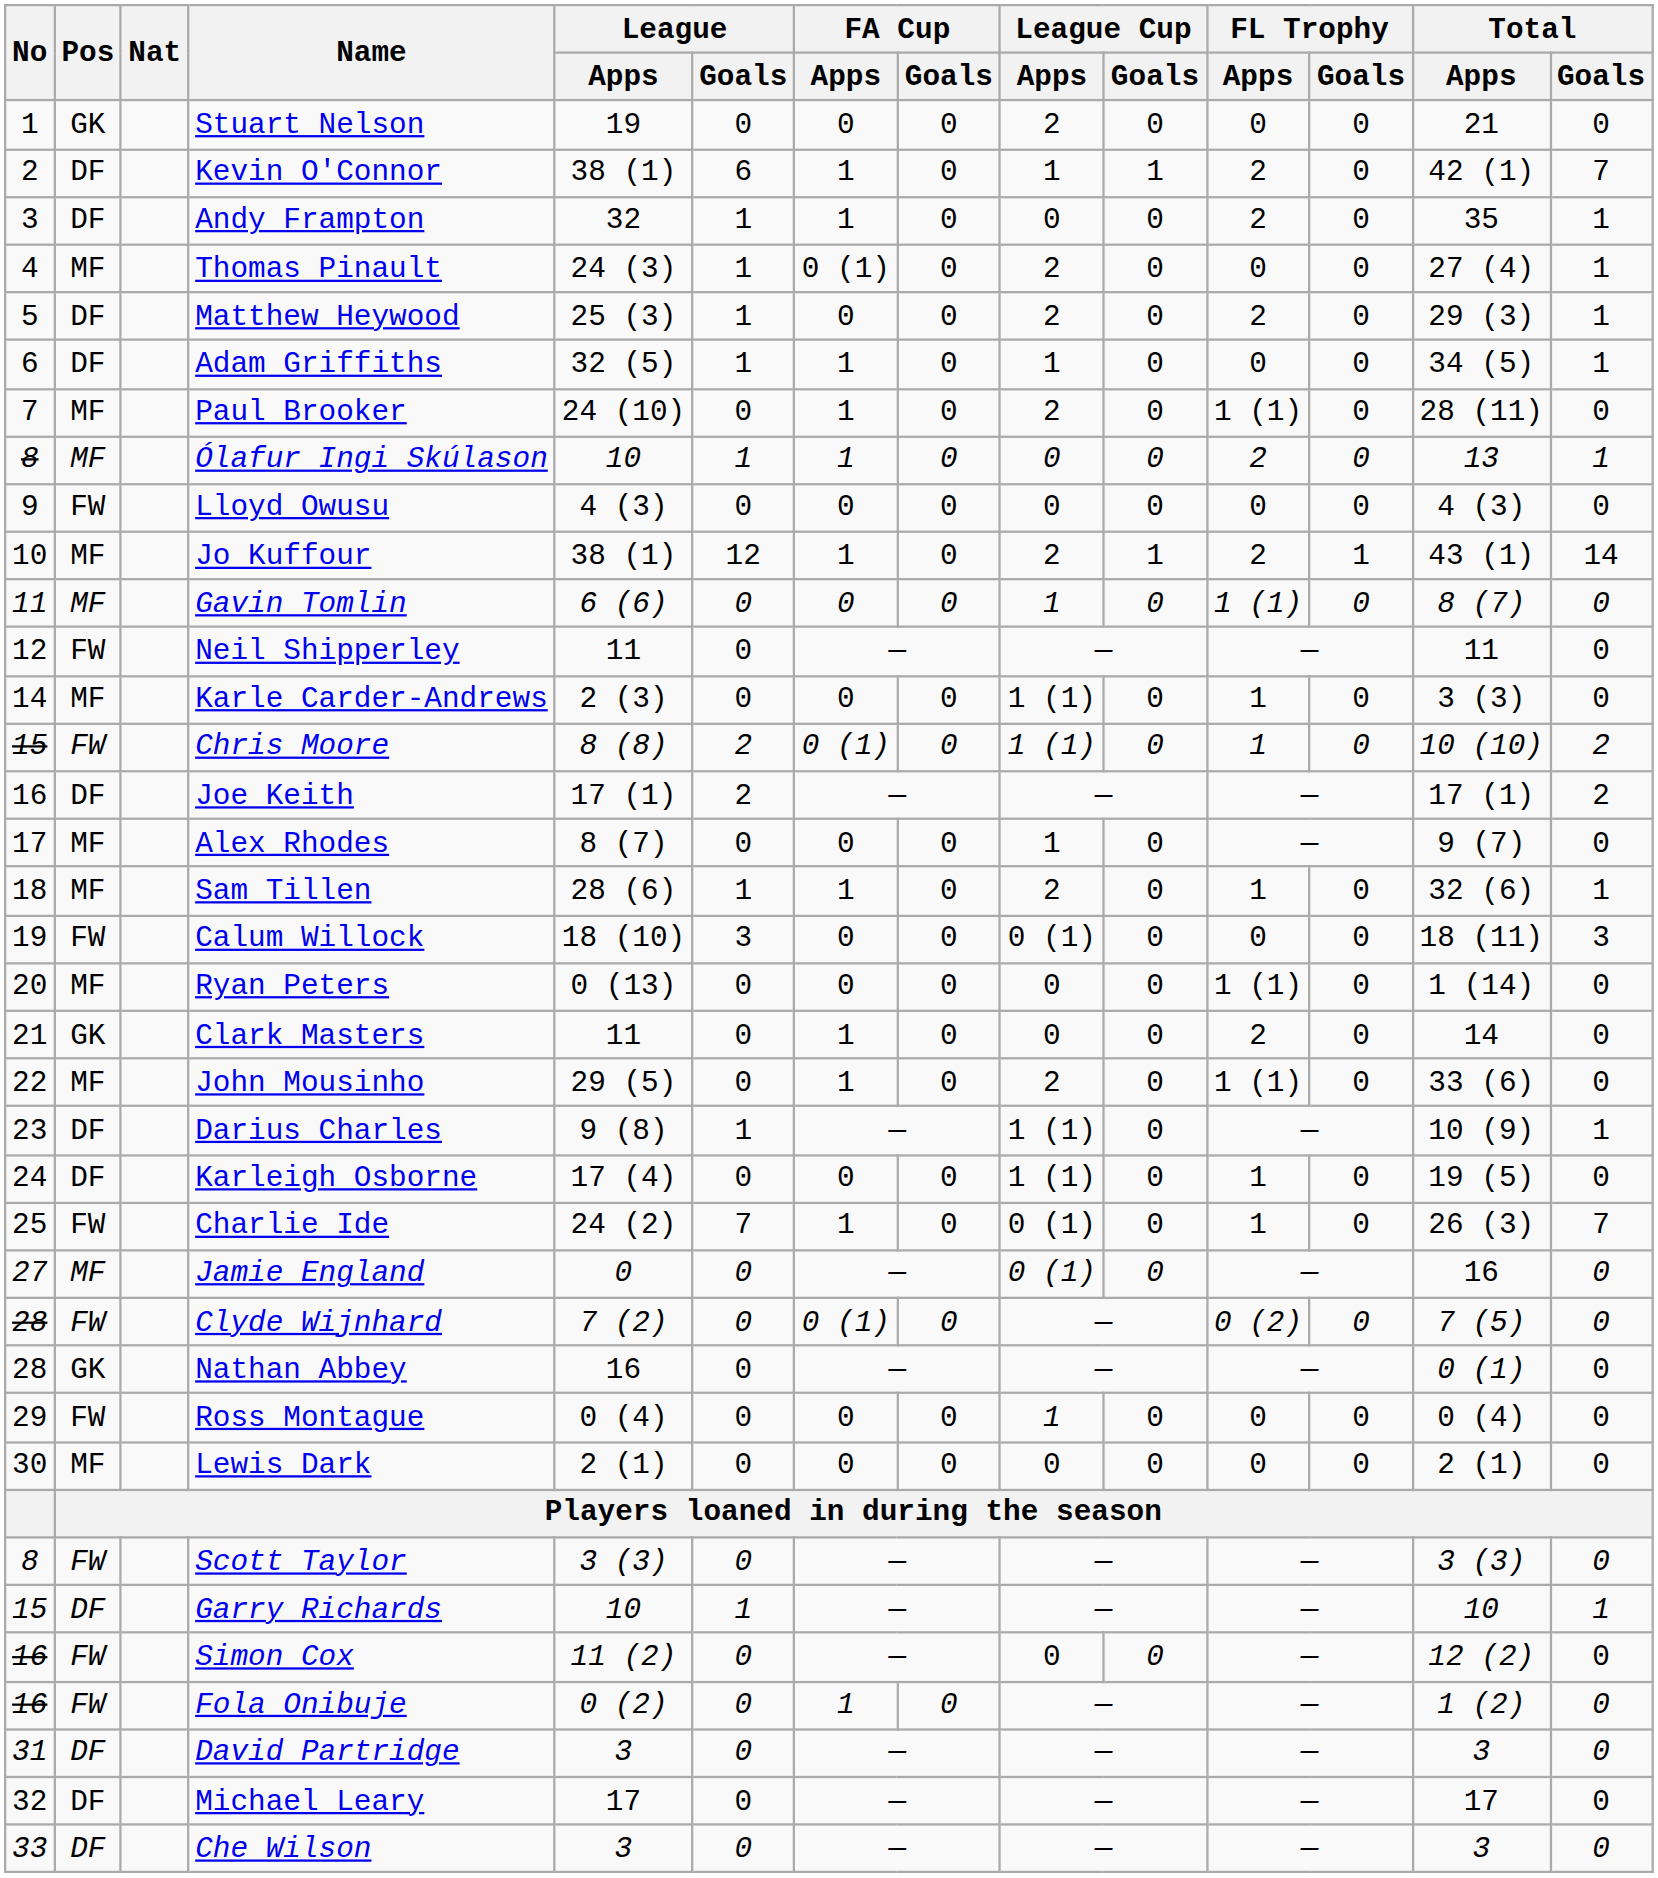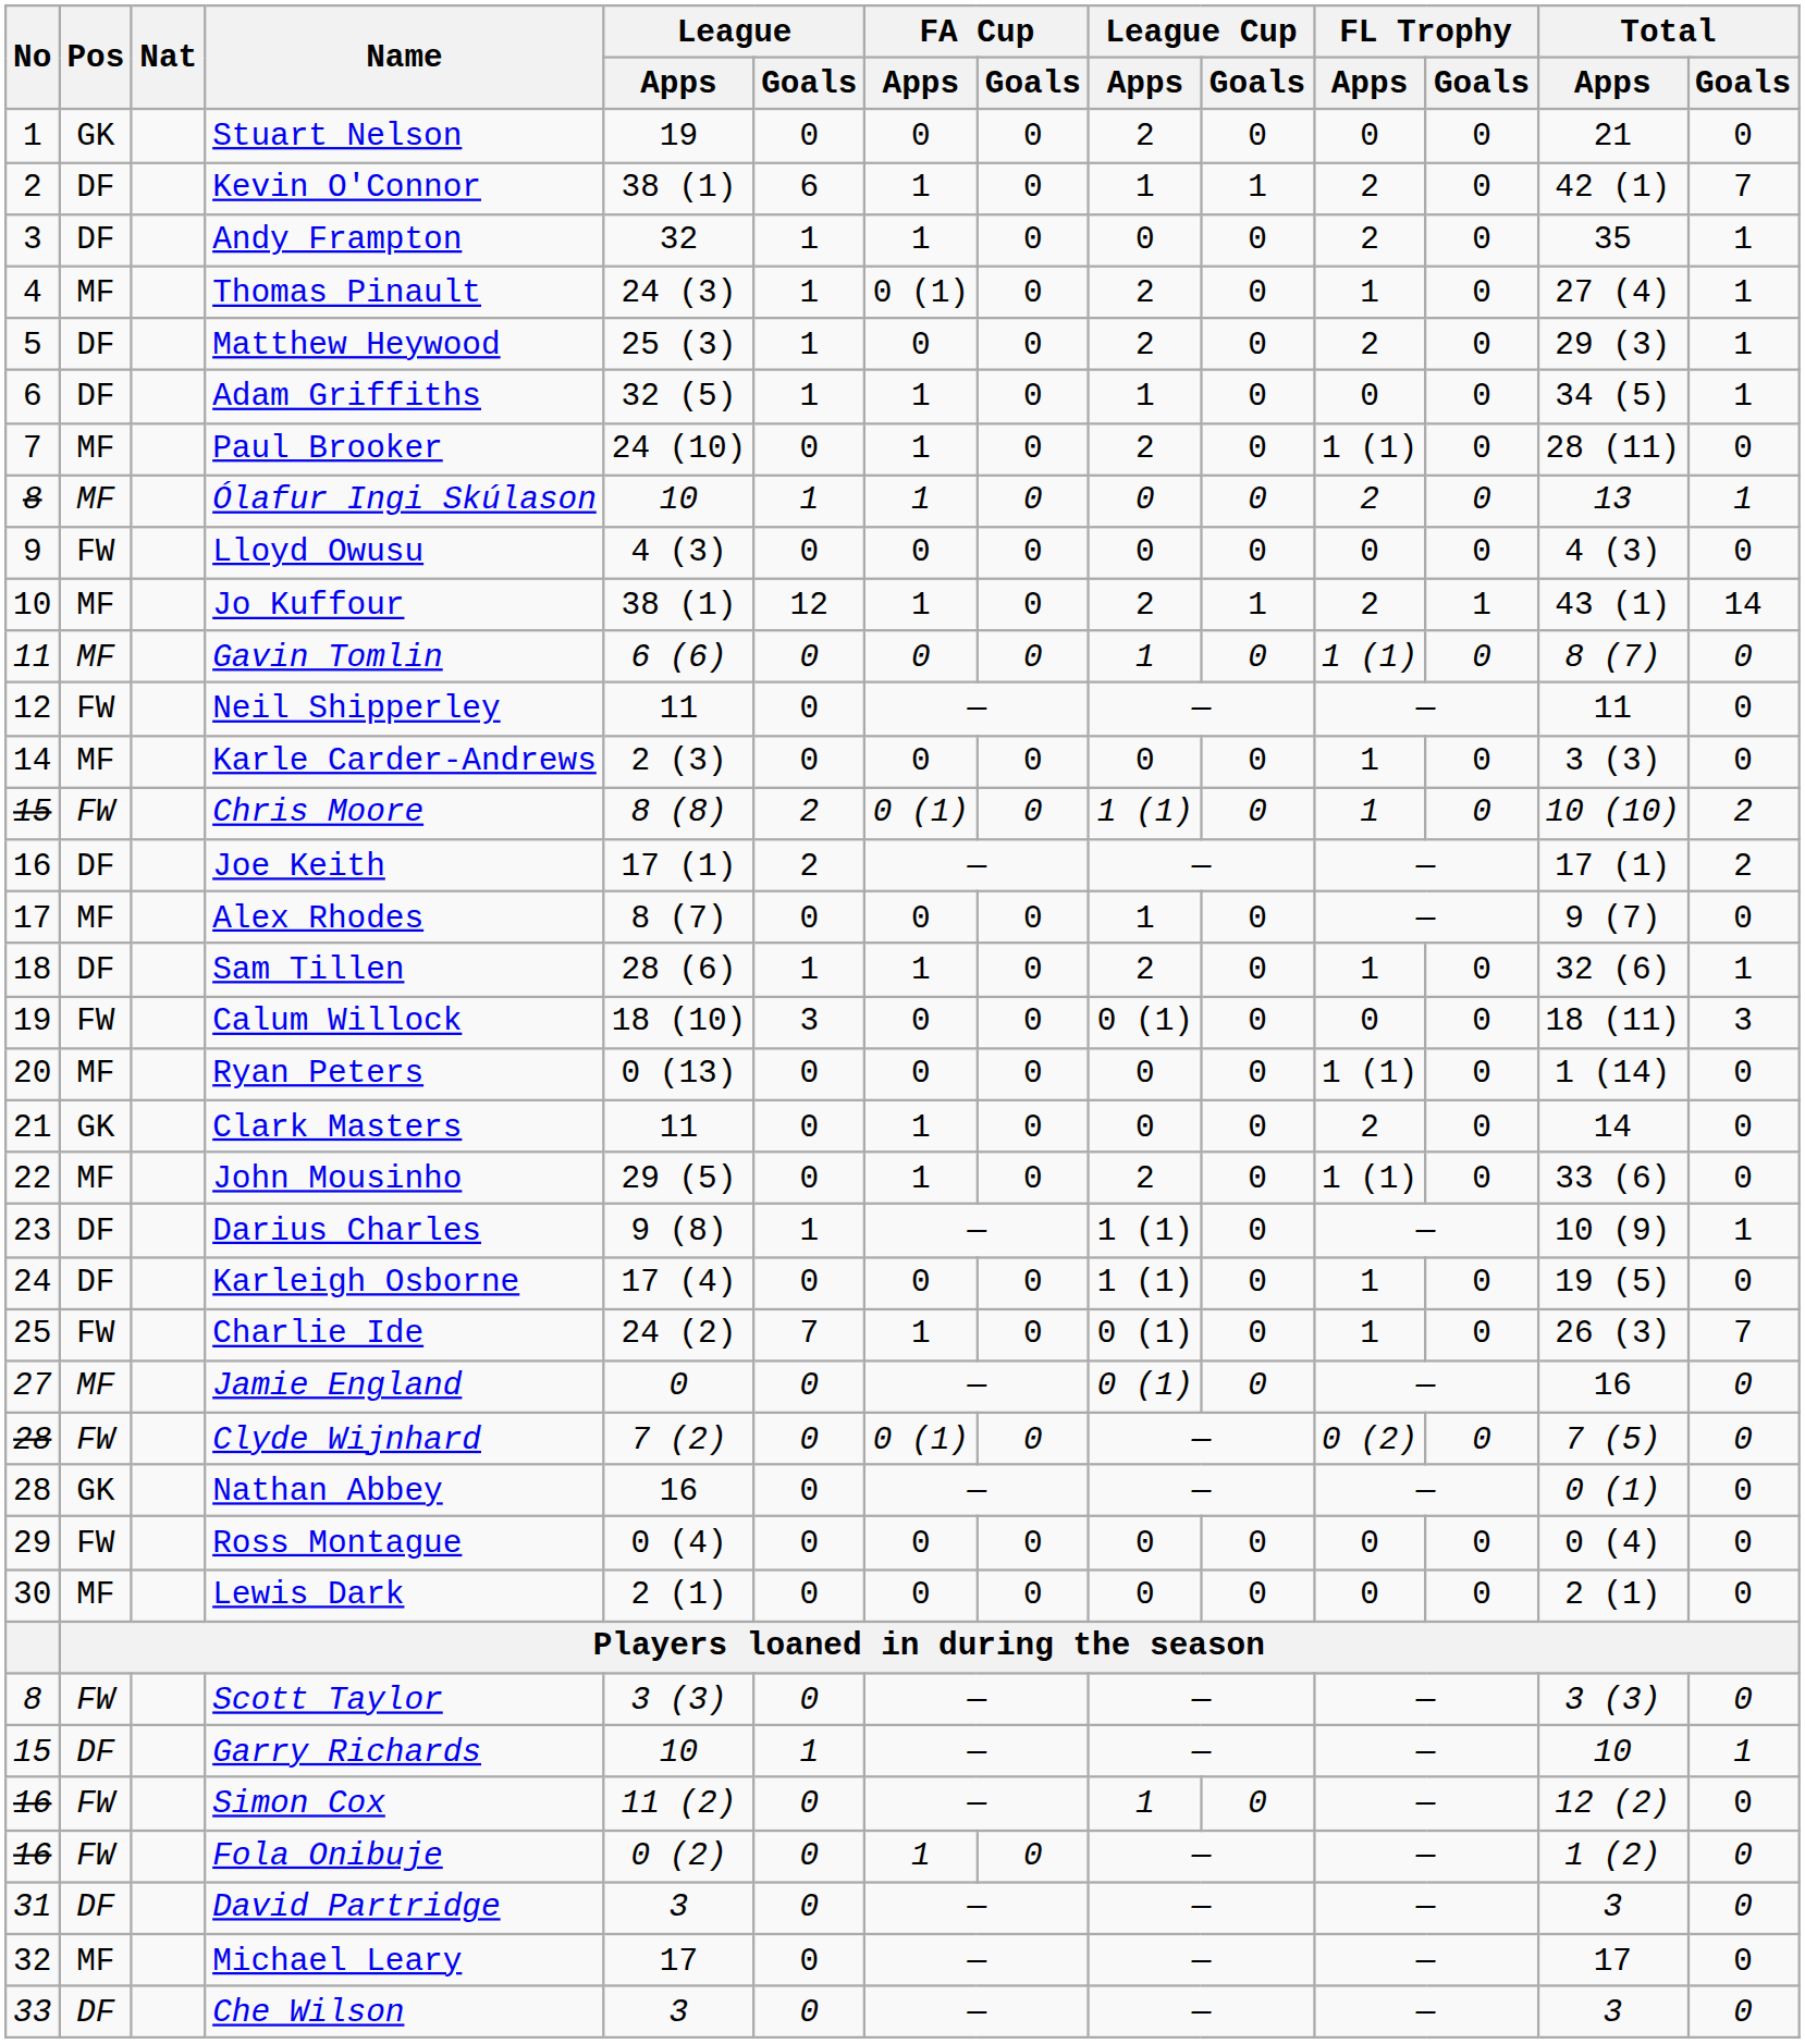Thomas Pinault | FL Trophy / Apps: 0 -> 1
Karle Carder-Andrews | League Cup / Apps: 1 (1) -> 0
Sam Tillen | Pos: MF -> DF
Ross Montague | League Cup / Apps: 1 -> 0
Simon Cox | League Cup / Apps: 0 -> 1
Michael Leary | Pos: DF -> MF
